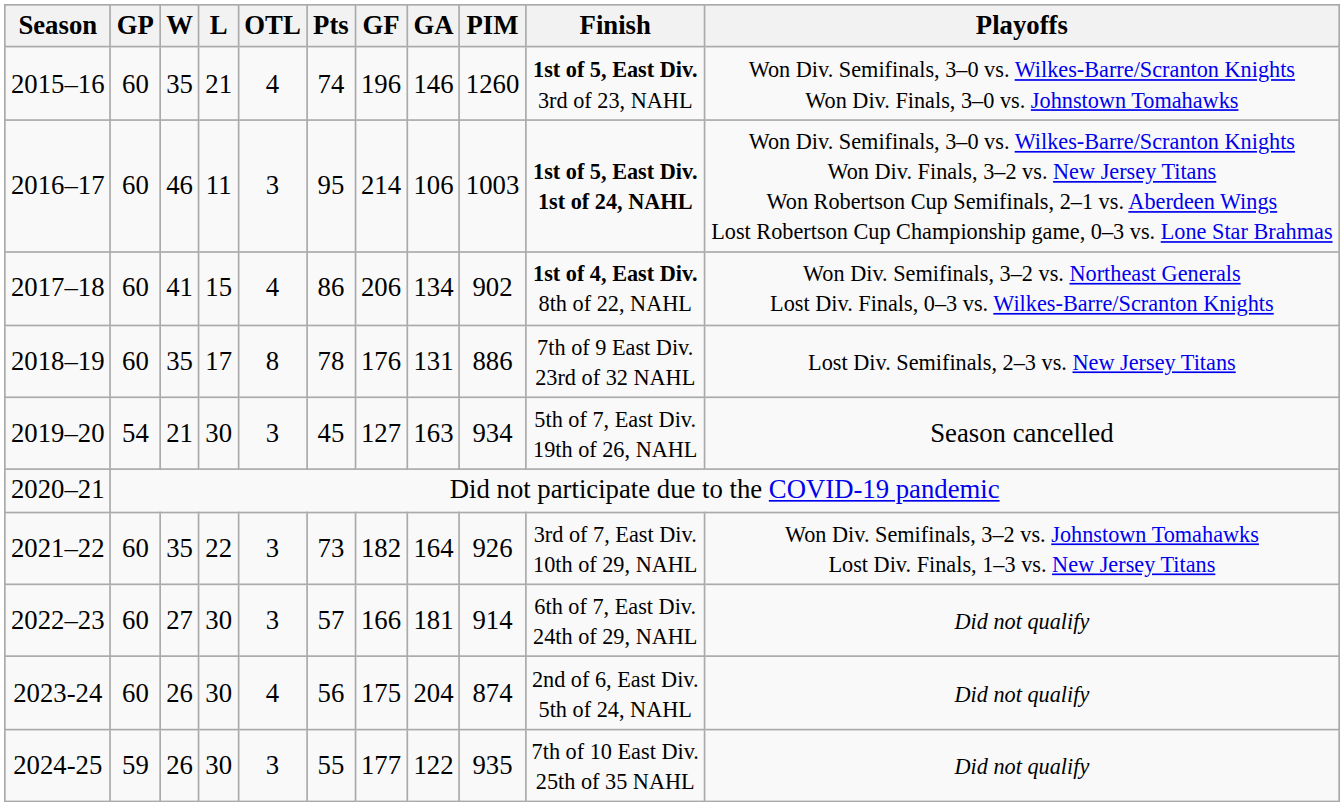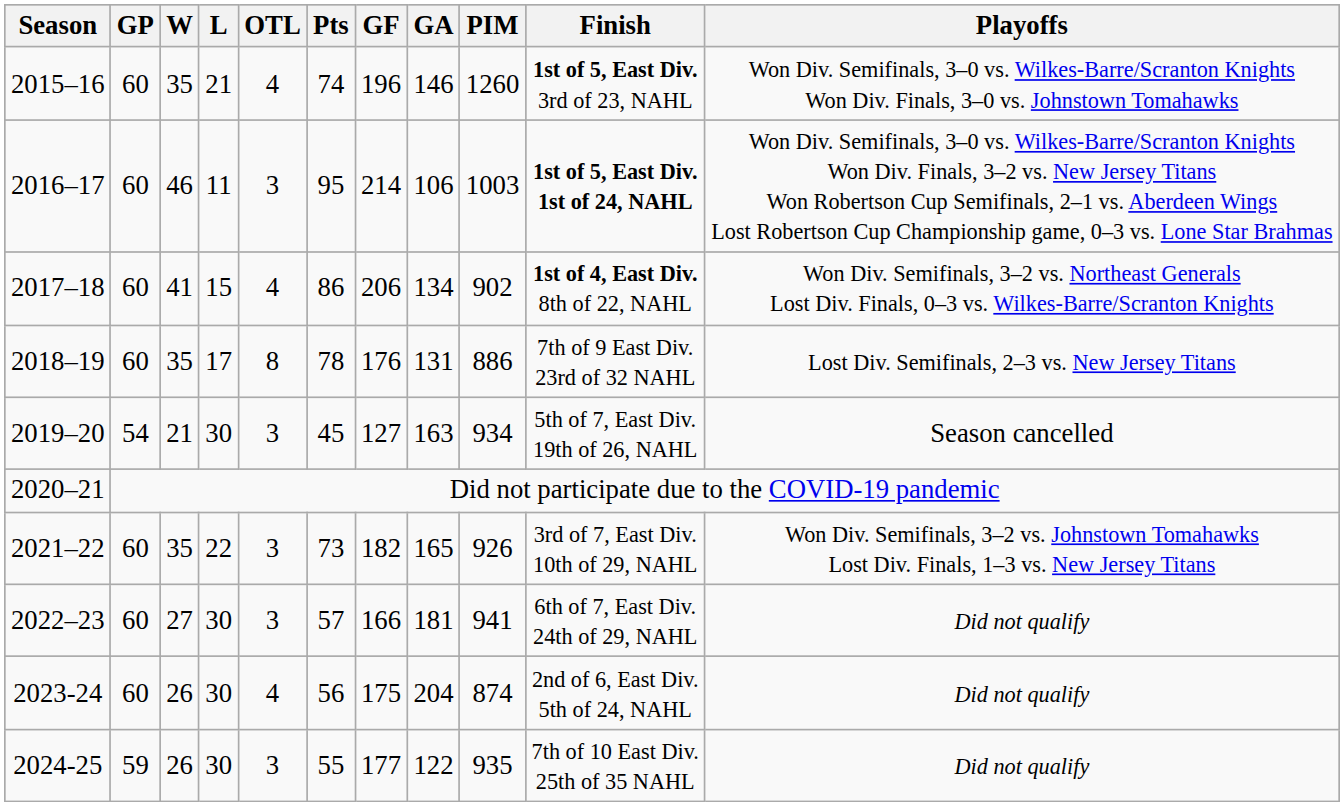2021–22 | GA: 164 -> 165
2022–23 | PIM: 914 -> 941
